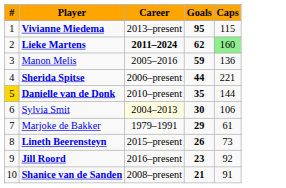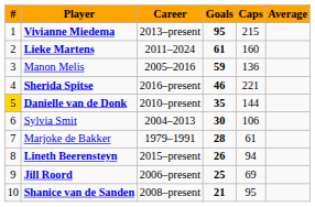+ column: Average
Vivianne Miedema | Caps: 115 -> 215
Lieke Martens | Career: bold -> normal
Lieke Martens | Goals: 62 -> 61
Lieke Martens | Caps: lightgreen background -> no background
Sherida Spitse | Career: 2006–present -> 2016–present
Sherida Spitse | Goals: 44 -> 46
Sylvia Smit | Career: lightyellow background -> no background
Marjoke de Bakker | Goals: 29 -> 28
Lineth Beerensteyn | Caps: 73 -> 94
Jill Roord | Career: 2016–present -> 2006–present
Jill Roord | Goals: 23 -> 25
Jill Roord | Caps: 92 -> 69
Shanice van de Sanden | Caps: 91 -> 95
